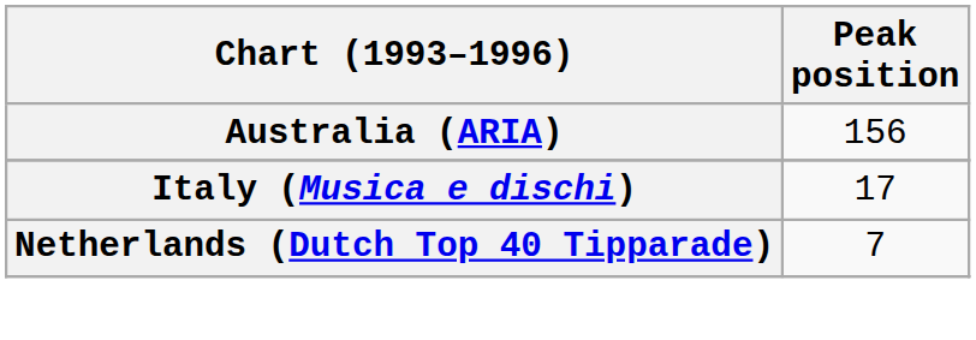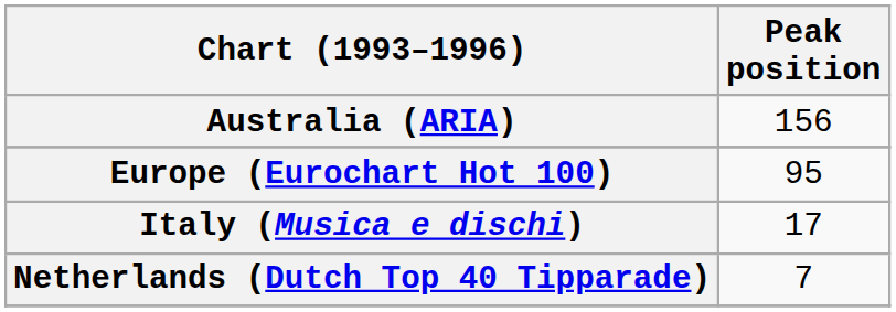+ row: Europe (Eurochart Hot 100) | 95
